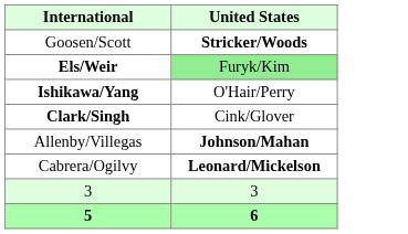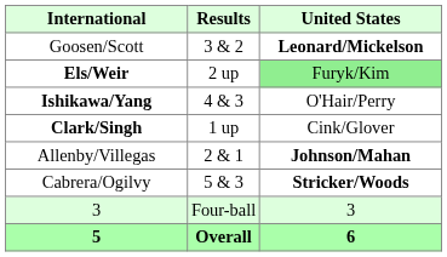+ column: Results | 3 & 2 | 2 up | 4 & 3 | 1 up | 2 & 1 | 5 & 3 | Four-ball | Overall
Goosen/Scott | United States: Stricker/Woods -> Leonard/Mickelson
Cabrera/Ogilvy | United States: Leonard/Mickelson -> Stricker/Woods
